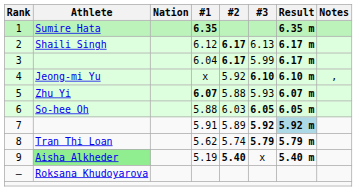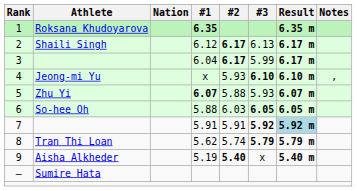1 | Athlete: Sumire Hata -> Roksana Khudoyarova
4 | #2: 5.92 -> 5.93
7 | #2: 5.89 -> 5.91
9 | Athlete: lightgreen background -> no background
— | Athlete: Roksana Khudoyarova -> Sumire Hata
